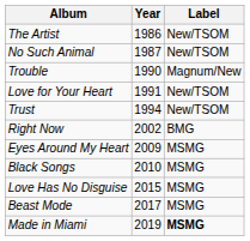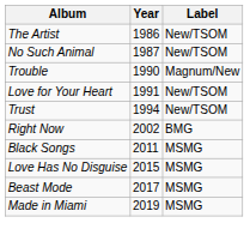- row: Eyes Around My Heart | 2009 | MSMG
Black Songs | Year: 2010 -> 2011
Made in Miami | Label: bold -> normal
